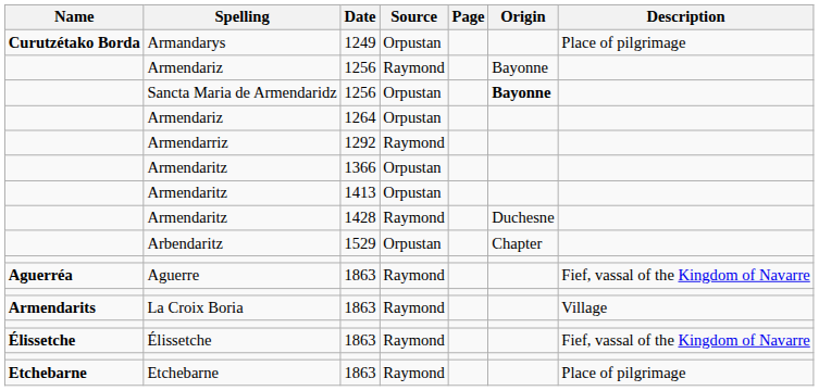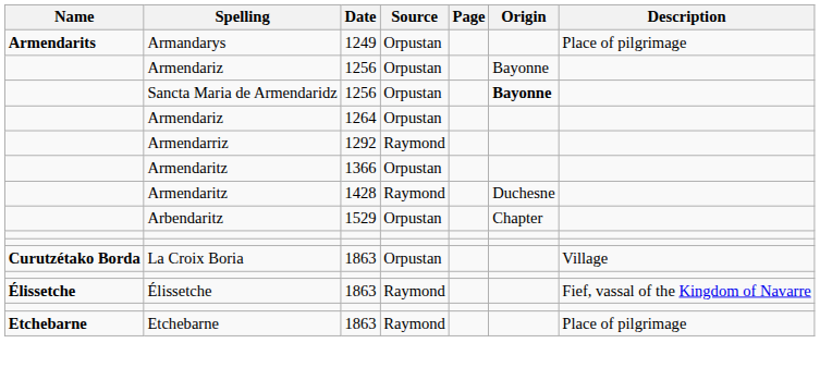Armandarys | Name: Curutzétako Borda -> Armendarits
Armendariz / 1256 | Source: Raymond -> Orpustan
- row: Armendaritz | 1413 | Orpustan
- row: Aguerréa | Aguerre | 1863 | Raymond | Fief, vassal of the Kingdom of Navarre
La Croix Boria | Name: Armendarits -> Curutzétako Borda
La Croix Boria | Source: Raymond -> Orpustan
